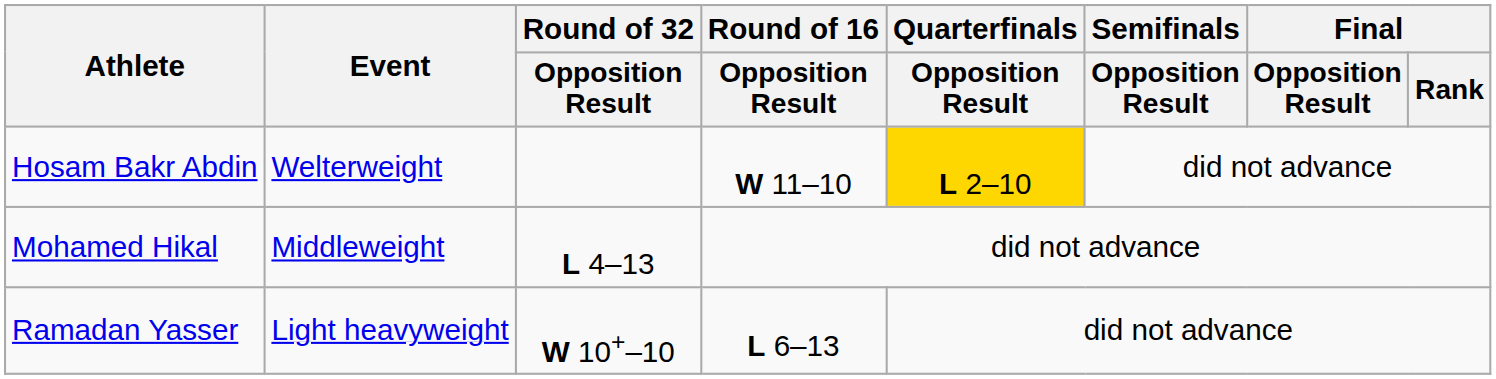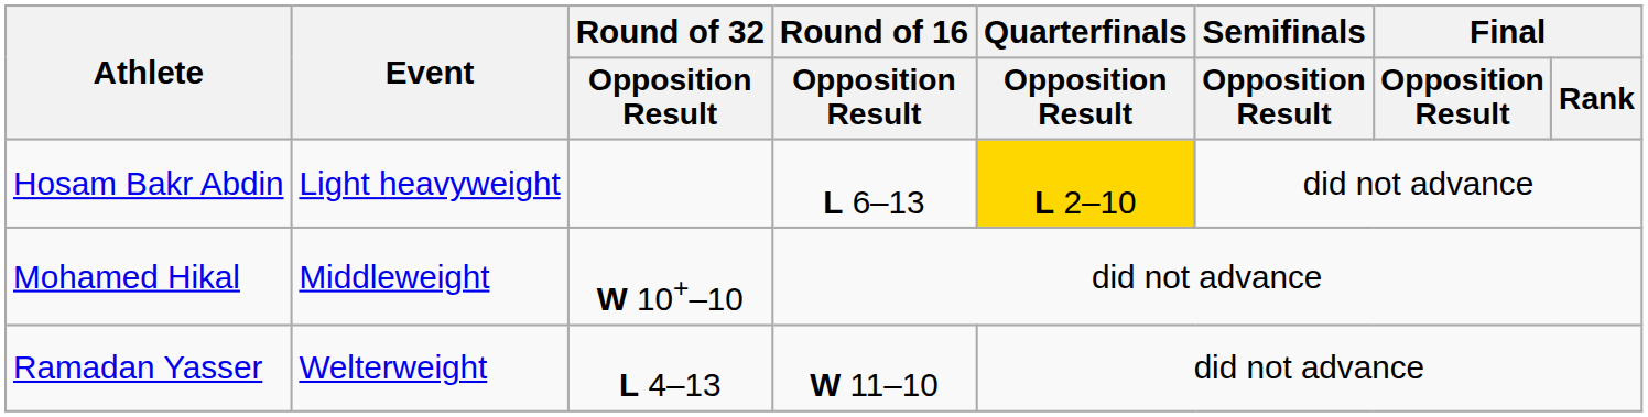Hosam Bakr Abdin | Event: Welterweight -> Light heavyweight
Hosam Bakr Abdin | Round of 16 / Opposition Result: W 11–10 -> L 6–13
Mohamed Hikal | Round of 32 / Opposition Result: L 4–13 -> W 10+–10
Ramadan Yasser | Event: Light heavyweight -> Welterweight
Ramadan Yasser | Round of 32 / Opposition Result: W 10+–10 -> L 4–13
Ramadan Yasser | Round of 16 / Opposition Result: L 6–13 -> W 11–10
